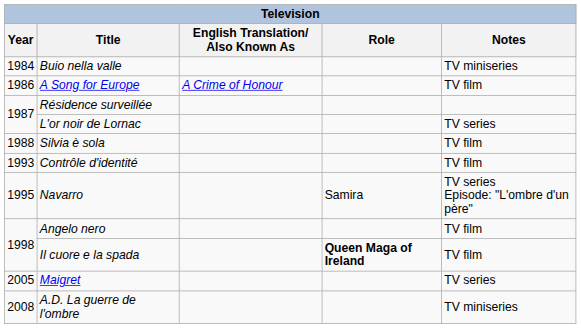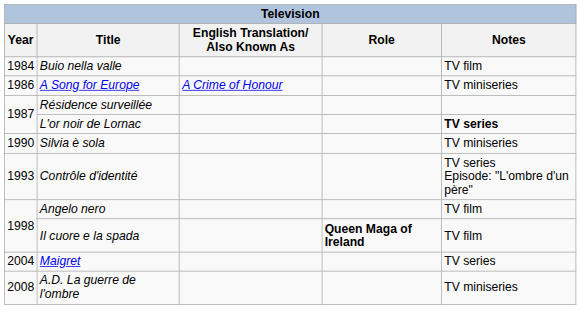Buio nella valle | Notes: TV miniseries -> TV film
A Song for Europe | Notes: TV film -> TV miniseries
L'or noir de Lornac | Notes: normal -> bold
Silvia è sola | Year: 1988 -> 1990
Silvia è sola | Notes: TV film -> TV miniseries
Contrôle d'identité | Notes: TV film -> TV series Episode: "L'ombre d'un père"
- row: 1995 | Navarro | Samira | TV series Episode: "L'ombre d'un père"
Maigret | Year: 2005 -> 2004
